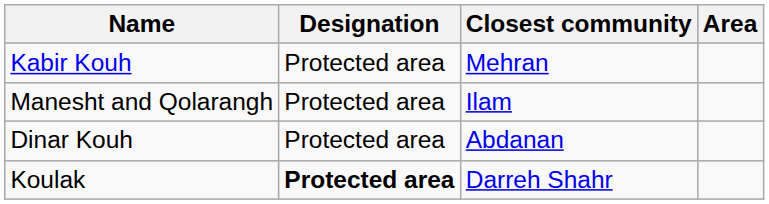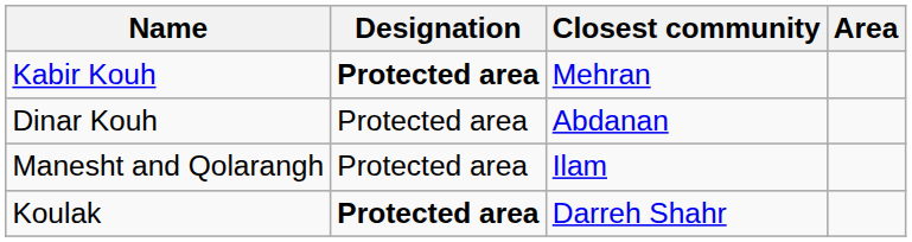Kabir Kouh | Designation: normal -> bold
rows swapped: Dinar Kouh <-> Manesht and Qolarangh
